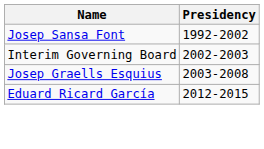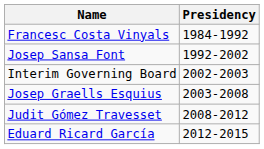+ row: Francesc Costa Vinyals | 1984-1992
+ row: Judit Gómez Travesset | 2008-2012
